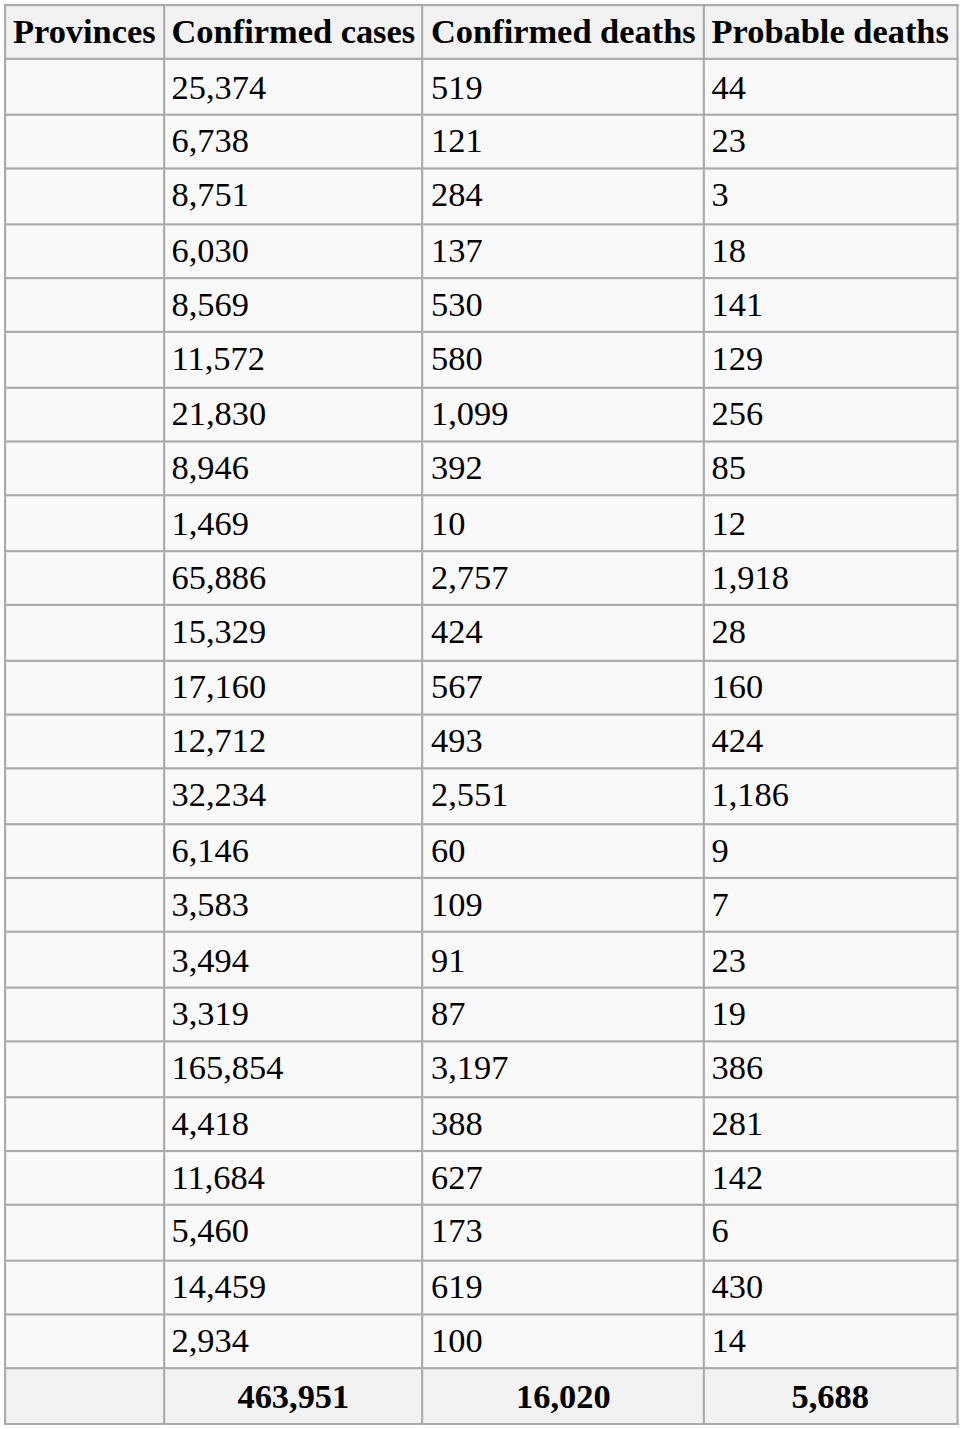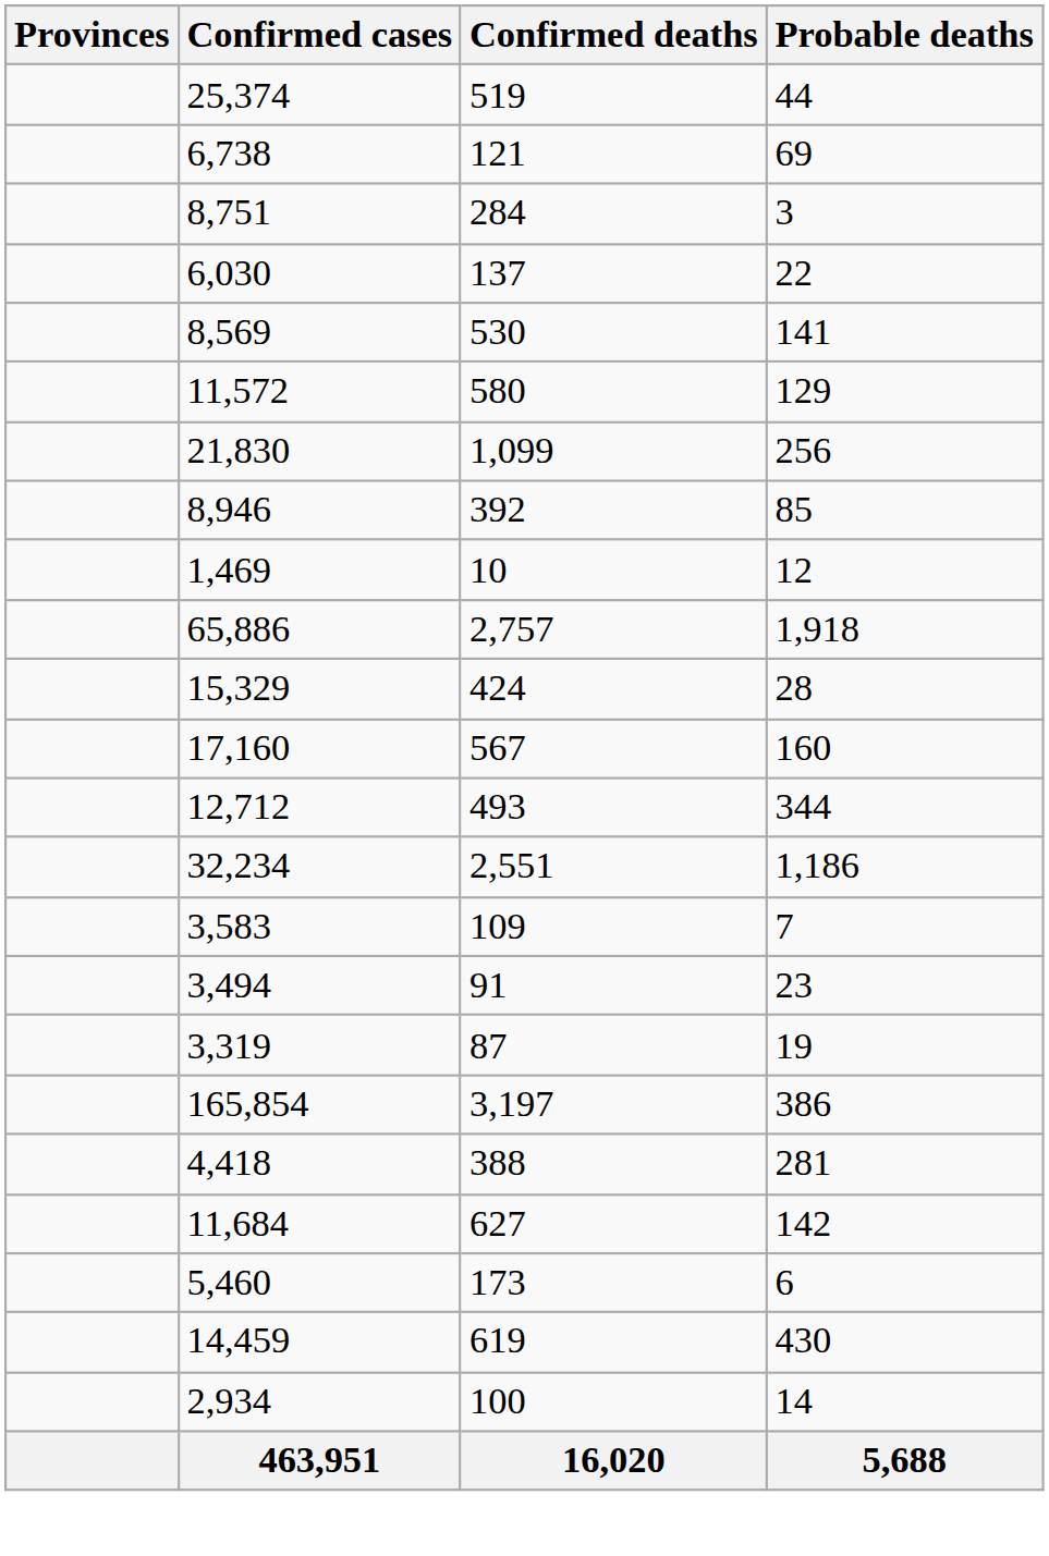6,738 | Probable deaths: 23 -> 69
6,030 | Probable deaths: 18 -> 22
12,712 | Probable deaths: 424 -> 344
- row: 6,146 | 60 | 9
